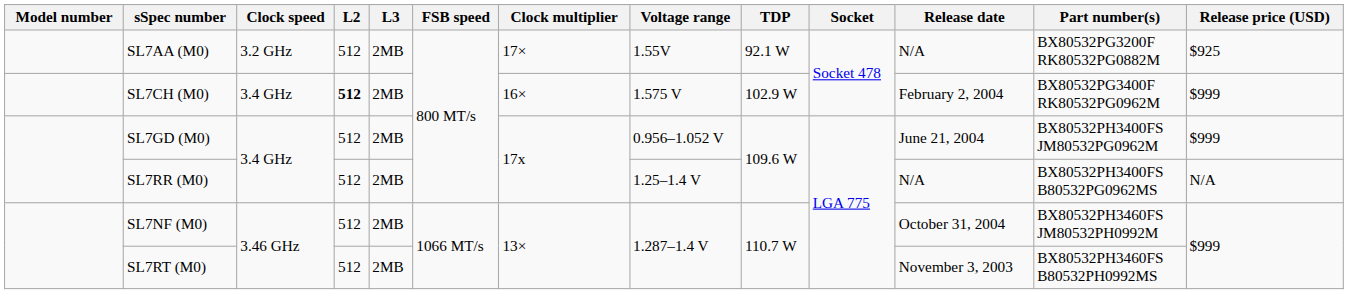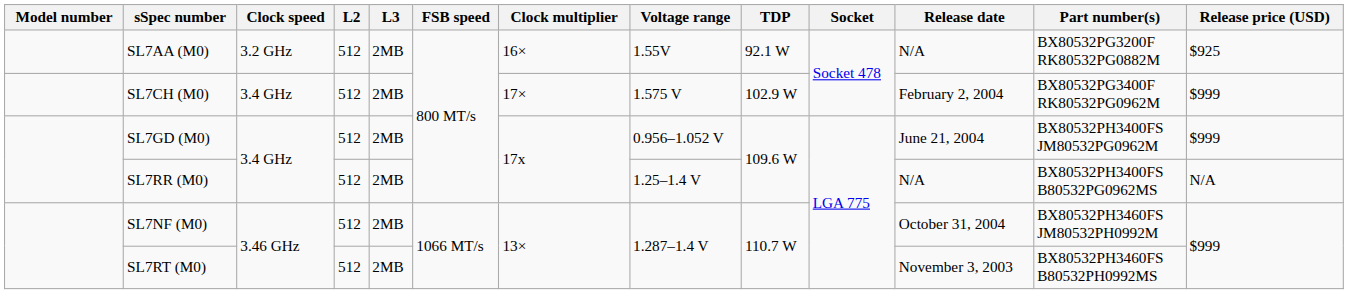SL7AA (M0) | Clock multiplier: 17× -> 16×
SL7CH (M0) | L2: bold -> normal
SL7CH (M0) | Clock multiplier: 16× -> 17×
